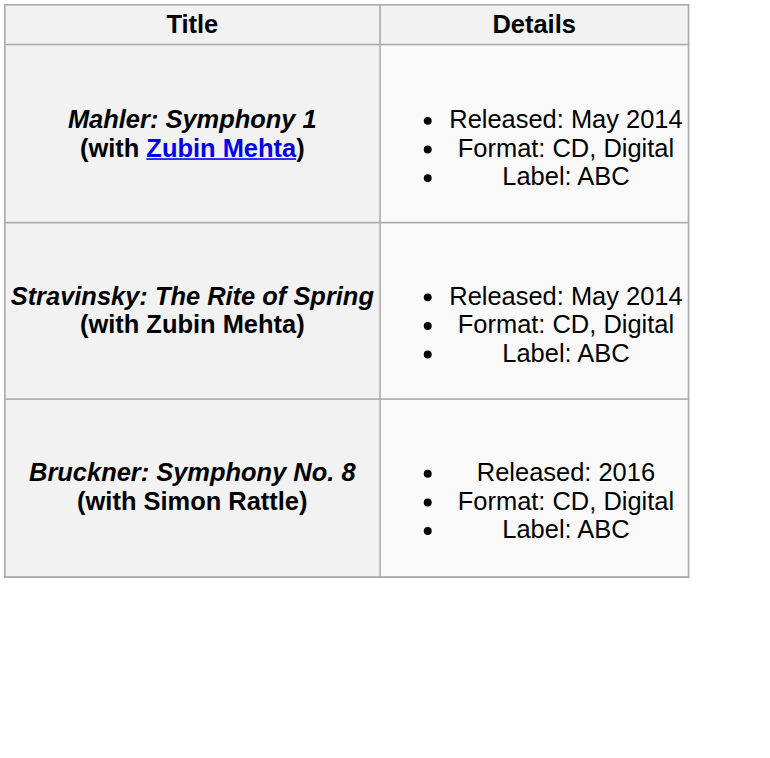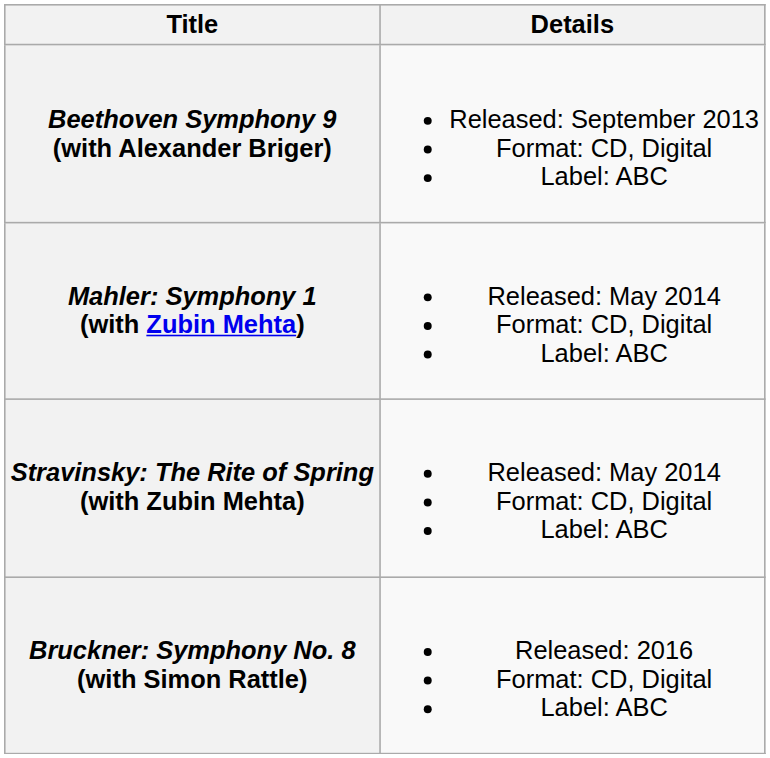+ row: Beethoven Symphony 9 (with Alexander Briger) | Released: September 2013 Format: CD, Digital Label: ABC
